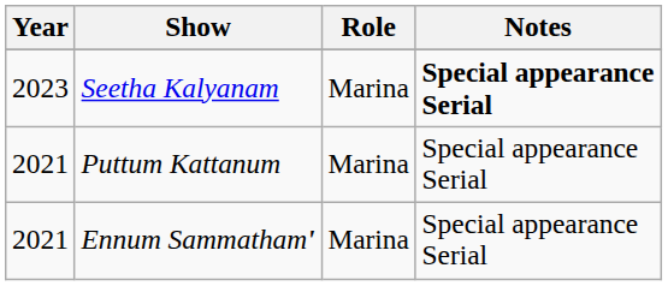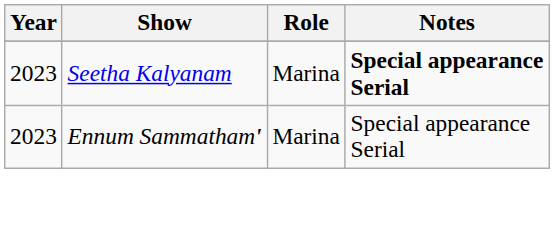- row: 2021 | Puttum Kattanum | Marina | Special appearance Serial
Ennum Sammatham' | Year: 2021 -> 2023
